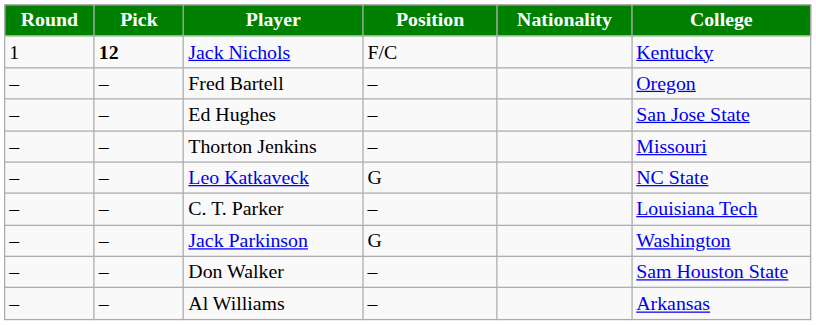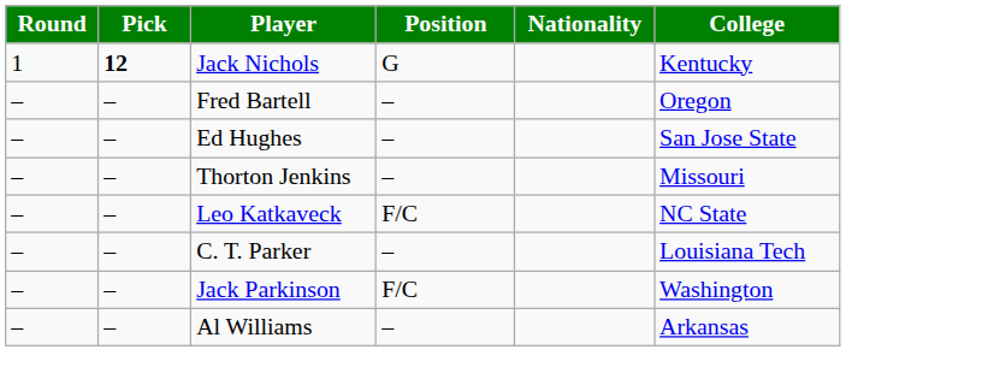Jack Nichols | Position: F/C -> G
Leo Katkaveck | Position: G -> F/C
Jack Parkinson | Position: G -> F/C
- row: – | – | Don Walker | – | Sam Houston State
